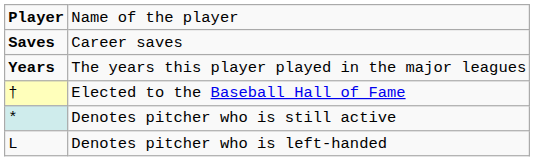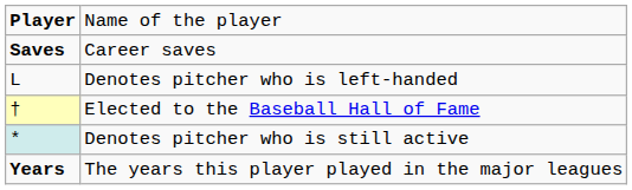rows swapped: The years this player played in the major leagues <-> Denotes pitcher who is left-handed
